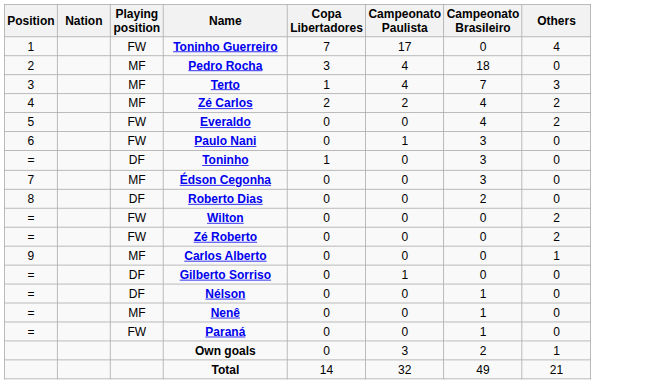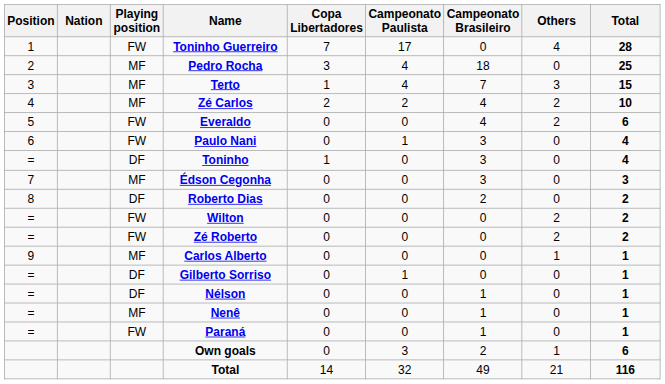+ column: Total | 28 | 25 | 15 | 10 | 6 | 4 | 4 | 3 | 2 | 2 | 2 | 1 | 1 | 1 | 1 | 1 | 6 | 116
